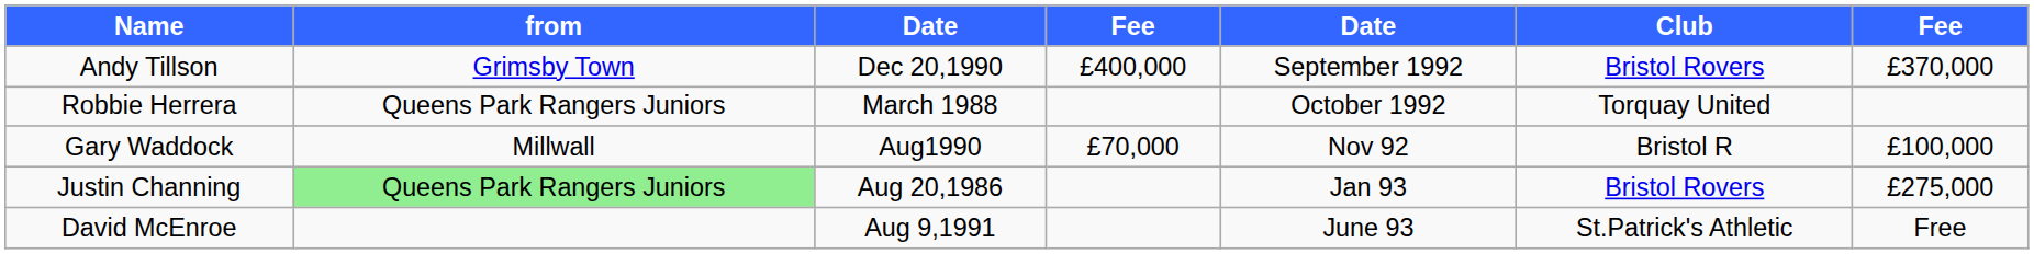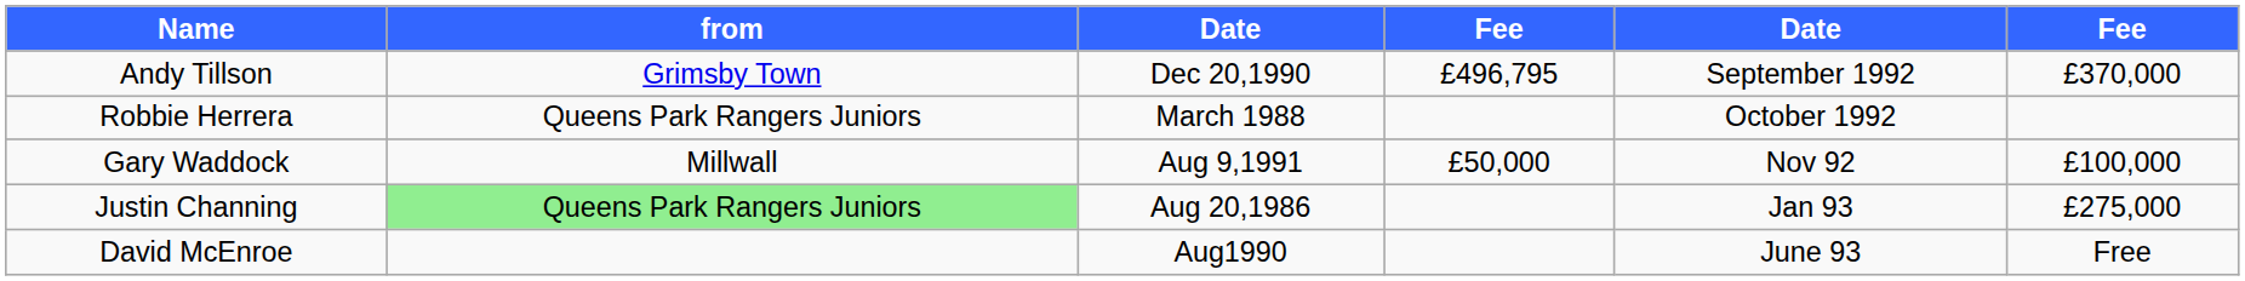- column: Club | Bristol Rovers | Torquay United | Bristol R | Bristol Rovers | St.Patrick's Athletic
Andy Tillson | column 4: £400,000 -> £496,795
Gary Waddock | column 3: Aug1990 -> Aug 9,1991
Gary Waddock | column 4: £70,000 -> £50,000
David McEnroe | column 3: Aug 9,1991 -> Aug1990
